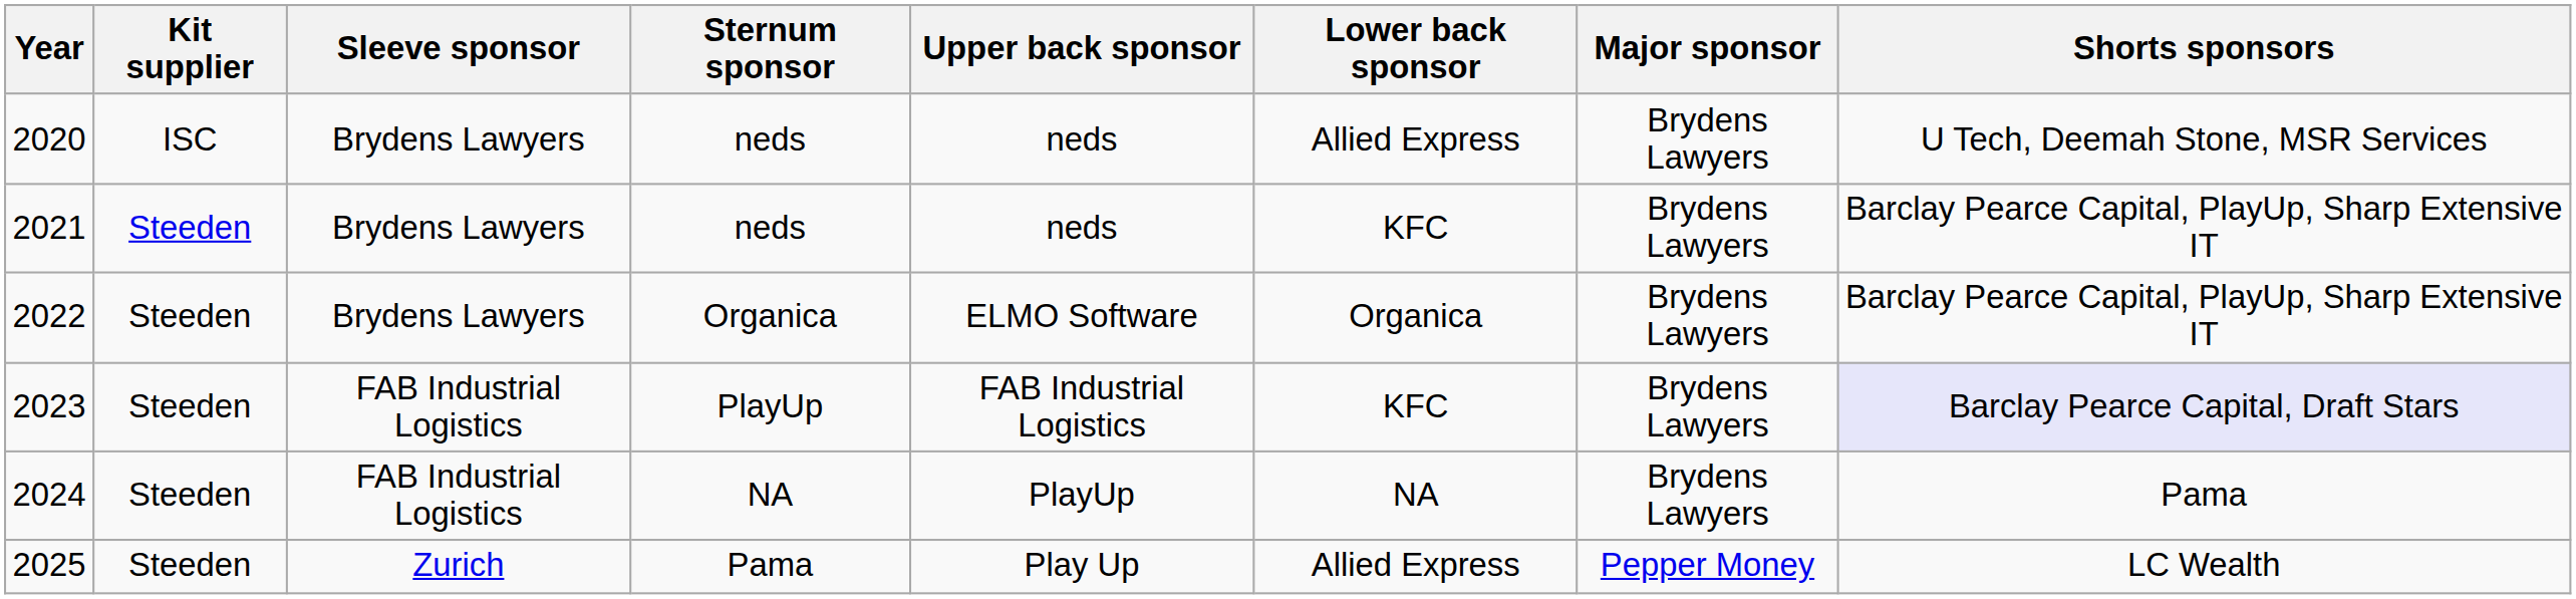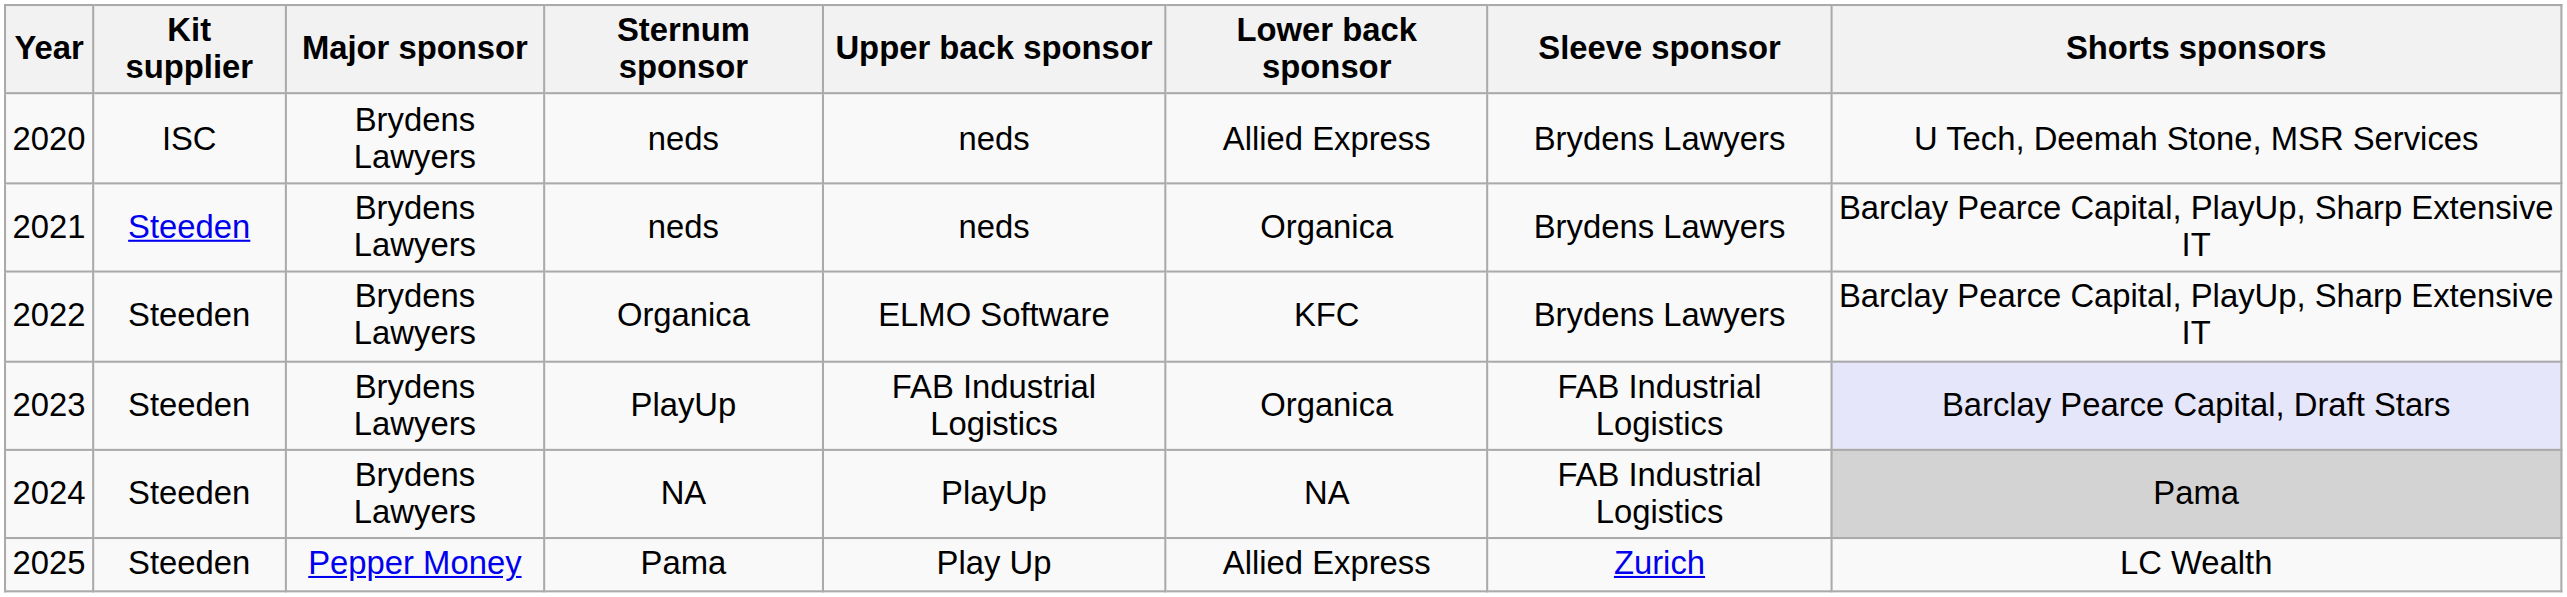columns swapped: Major sponsor <-> Sleeve sponsor
2021 | Lower back sponsor: KFC -> Organica
2022 | Lower back sponsor: Organica -> KFC
2023 | Lower back sponsor: KFC -> Organica
2024 | Shorts sponsors: no background -> lightgrey background
